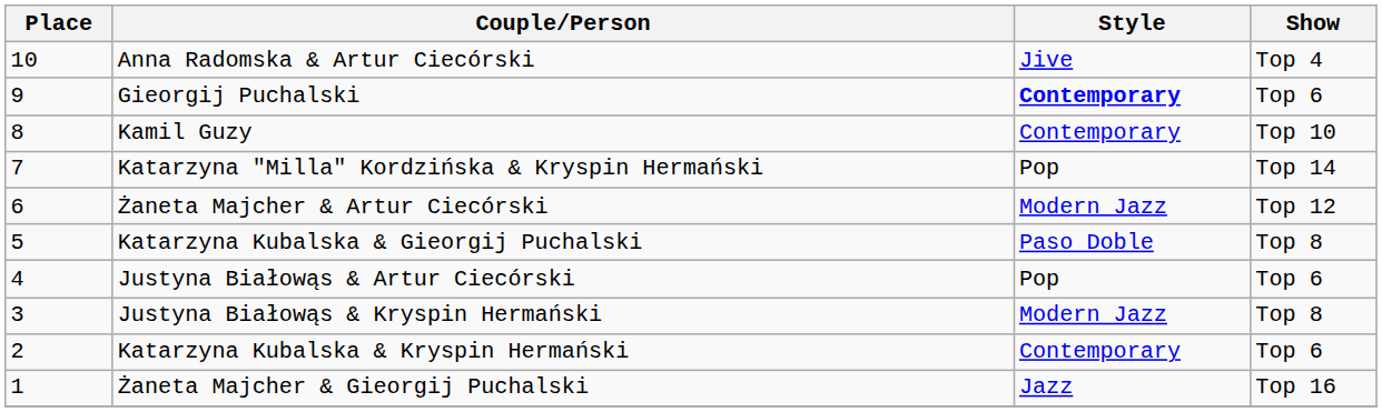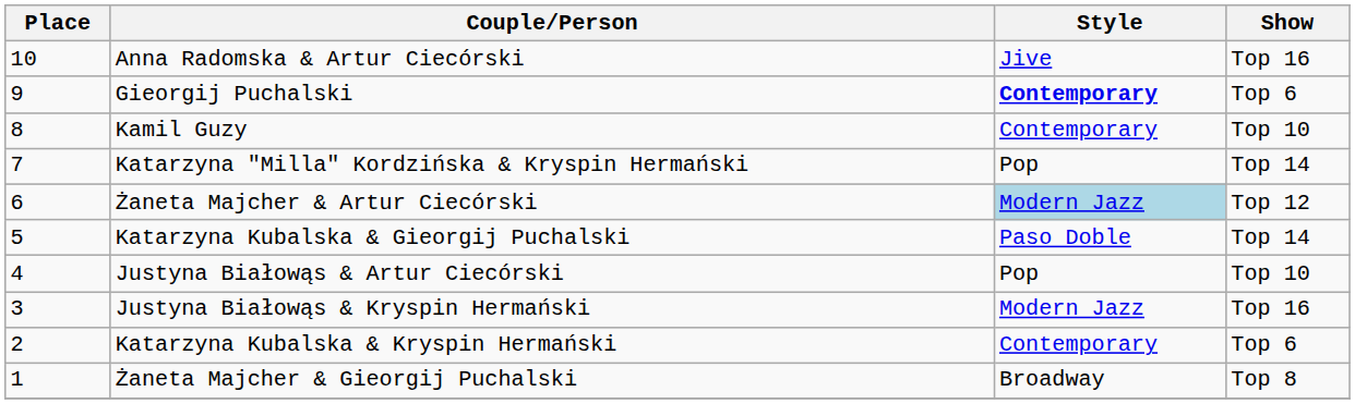Anna Radomska & Artur Ciecórski | Show: Top 4 -> Top 16
Żaneta Majcher & Artur Ciecórski | Style: no background -> lightblue background
Katarzyna Kubalska & Gieorgij Puchalski | Show: Top 8 -> Top 14
Justyna Białowąs & Artur Ciecórski | Show: Top 6 -> Top 10
Justyna Białowąs & Kryspin Hermański | Show: Top 8 -> Top 16
Żaneta Majcher & Gieorgij Puchalski | Style: Jazz -> Broadway
Żaneta Majcher & Gieorgij Puchalski | Show: Top 16 -> Top 8
